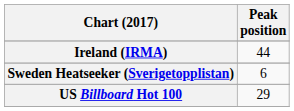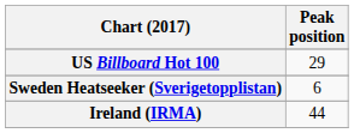rows swapped: Ireland (IRMA) <-> US Billboard Hot 100
